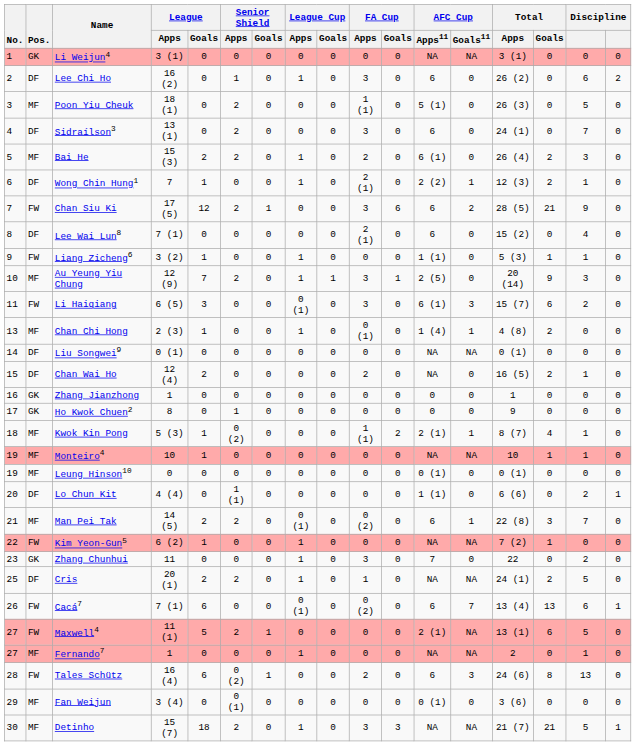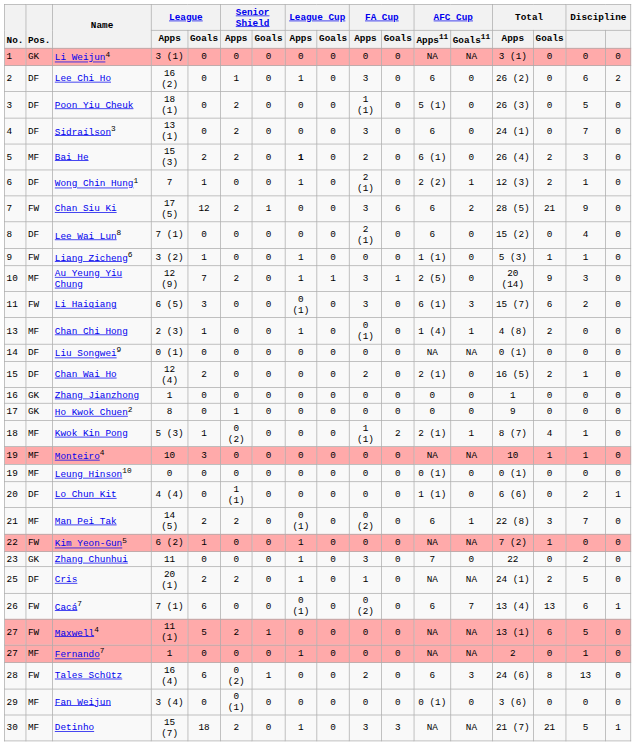Poon Yiu Cheuk | Pos.: MF -> DF
Bai He | League Cup / Apps: normal -> bold
Chan Wai Ho | AFC Cup / Apps11: NA -> 2 (1)
Monteiro4 | League / Goals: 1 -> 3
Maxwell4 | AFC Cup / Apps11: 2 (1) -> NA
